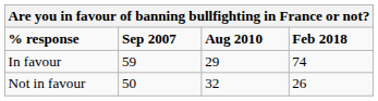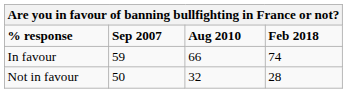In favour | Aug 2010: 29 -> 66
Not in favour | Feb 2018: 26 -> 28
